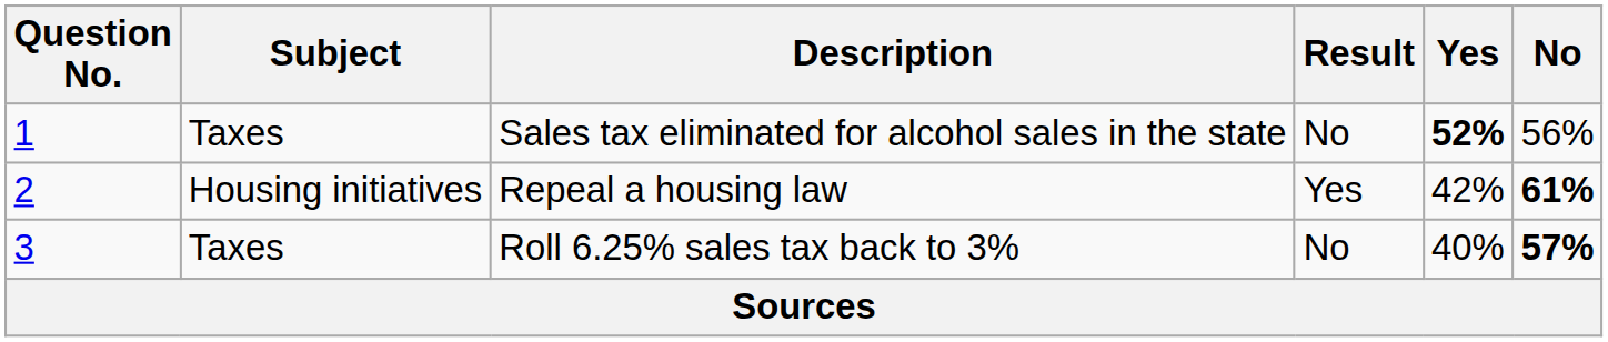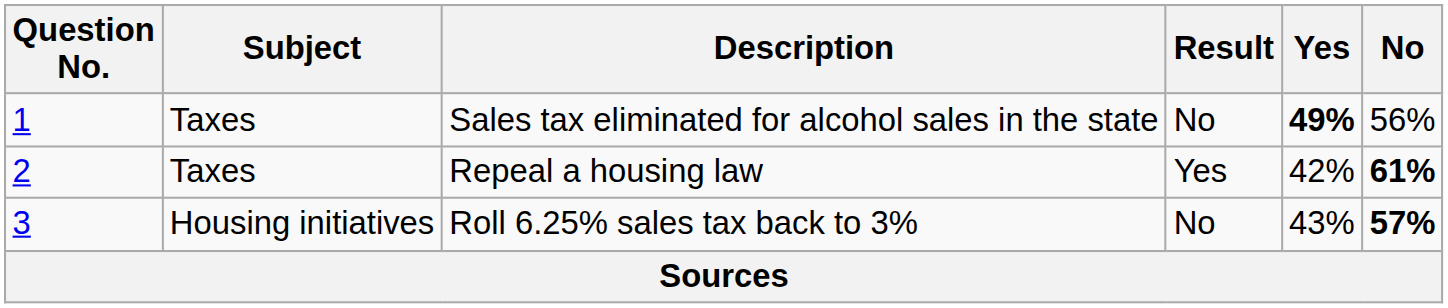Sales tax eliminated for alcohol sales in the state | Yes: 52% -> 49%
Repeal a housing law | Subject: Housing initiatives -> Taxes
Roll 6.25% sales tax back to 3% | Subject: Taxes -> Housing initiatives
Roll 6.25% sales tax back to 3% | Yes: 40% -> 43%
